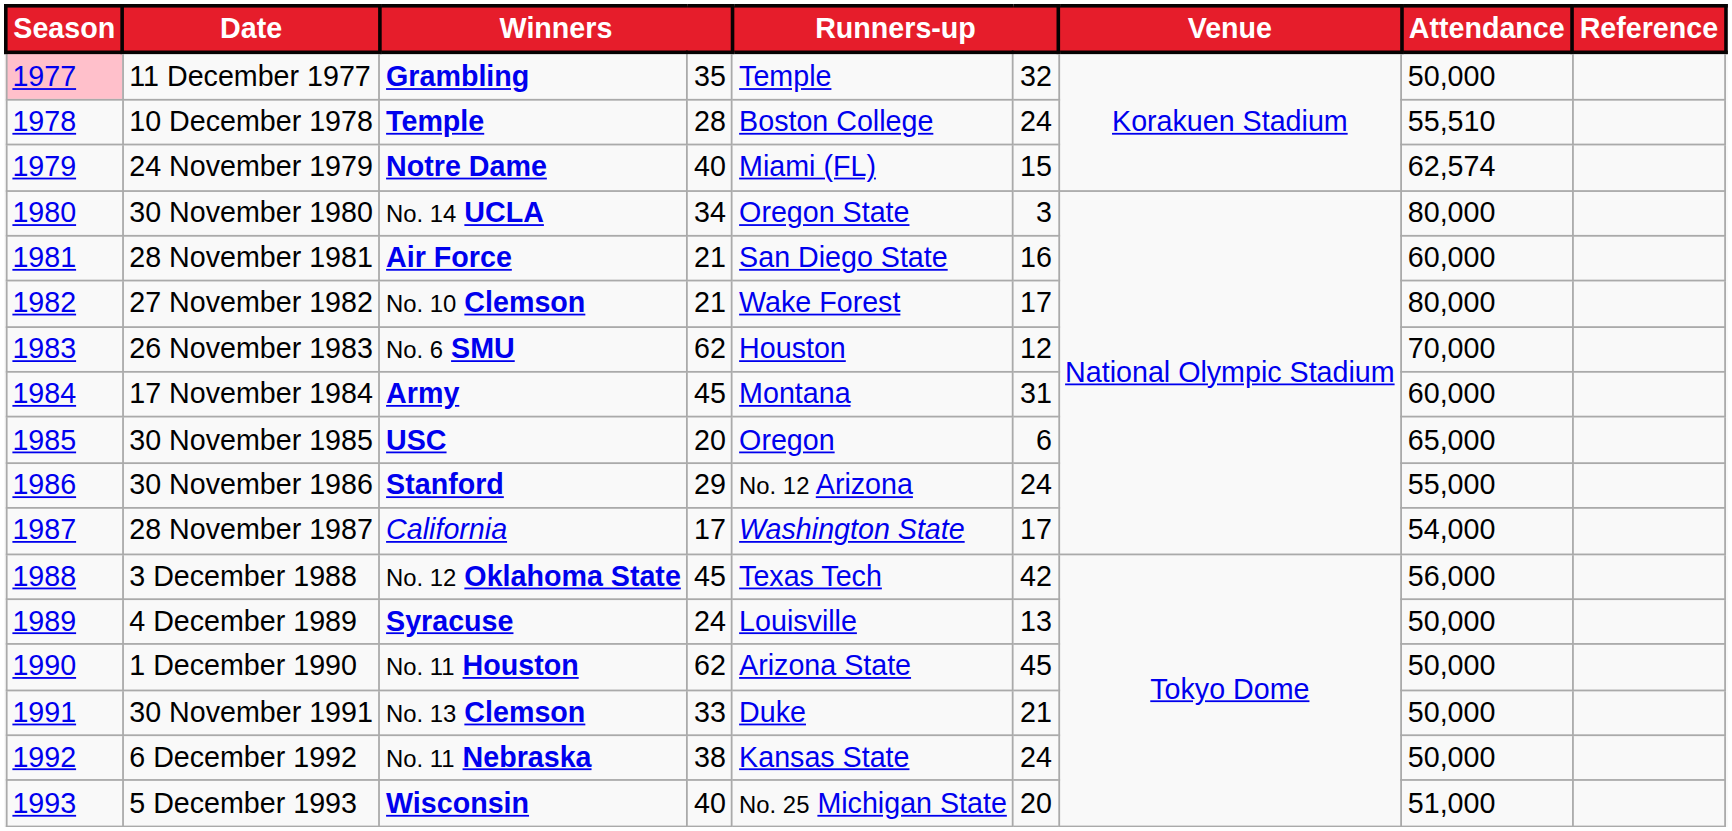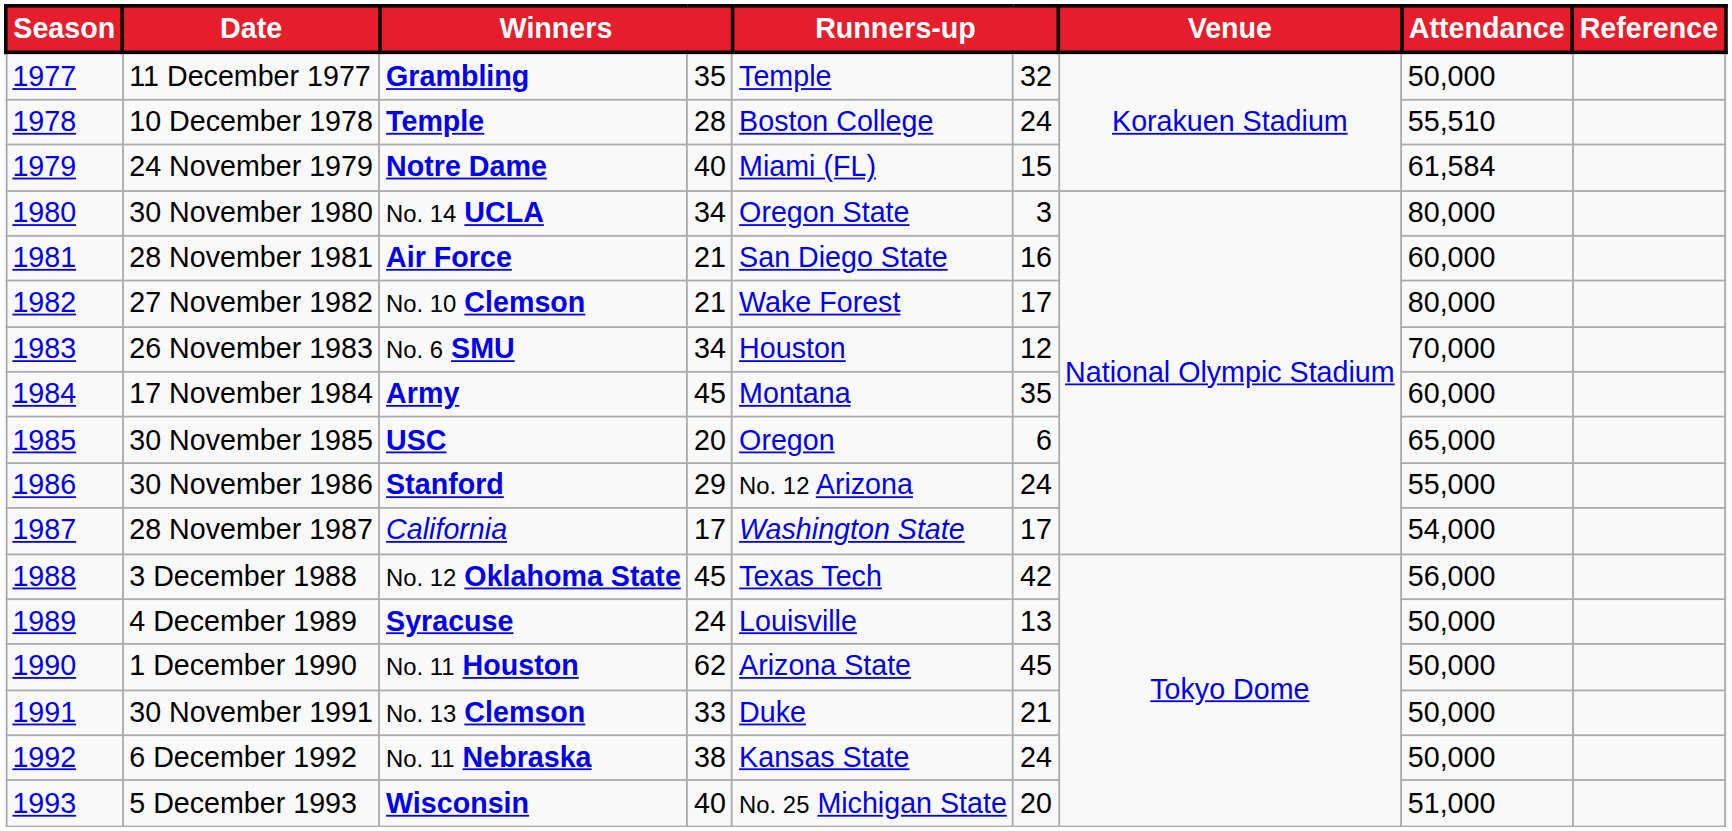11 December 1977 | Season: pink background -> no background
24 November 1979 | Attendance: 62,574 -> 61,584
26 November 1983 | column 4: 62 -> 34
17 November 1984 | column 6: 31 -> 35
